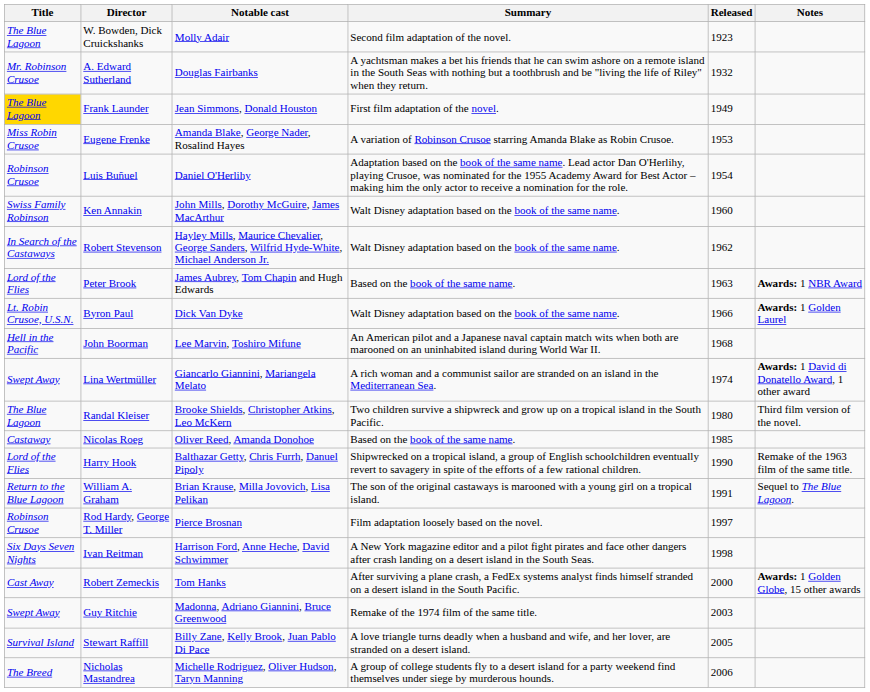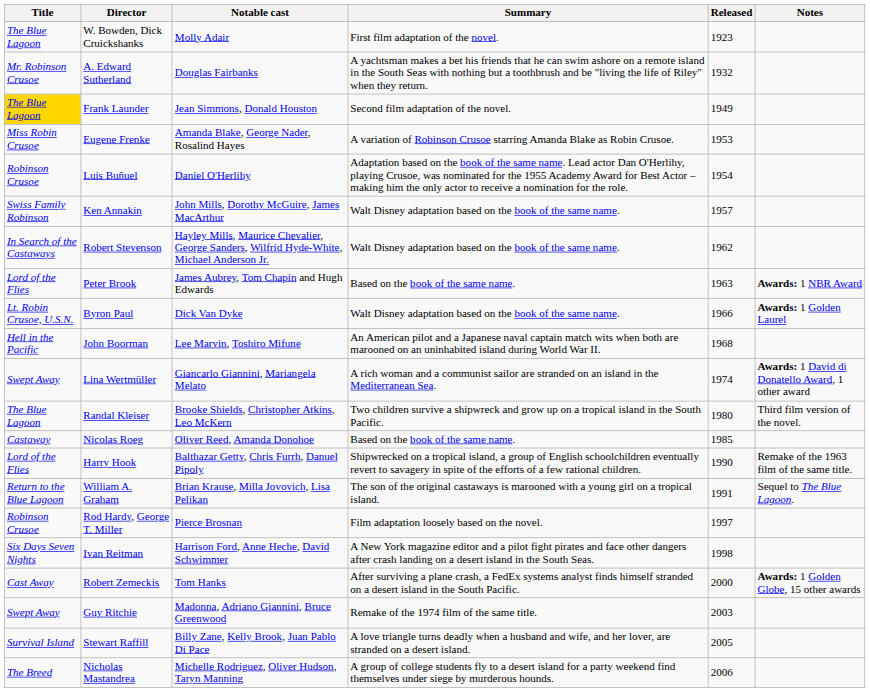W. Bowden, Dick Cruickshanks | Summary: Second film adaptation of the novel. -> First film adaptation of the novel.
Frank Launder | Summary: First film adaptation of the novel. -> Second film adaptation of the novel.
Ken Annakin | Released: 1960 -> 1957
